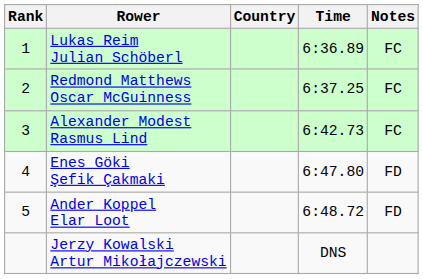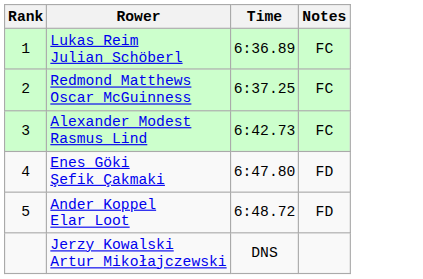- column: Country
